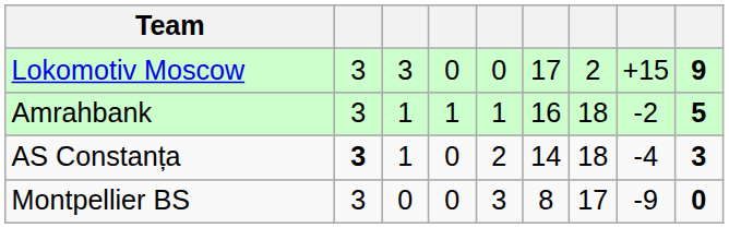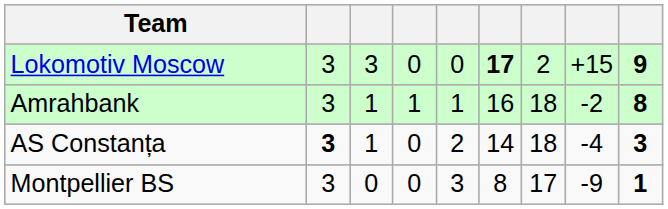Lokomotiv Moscow | column 6: normal -> bold
Amrahbank | column 9: 5 -> 8
Montpellier BS | column 9: 0 -> 1
